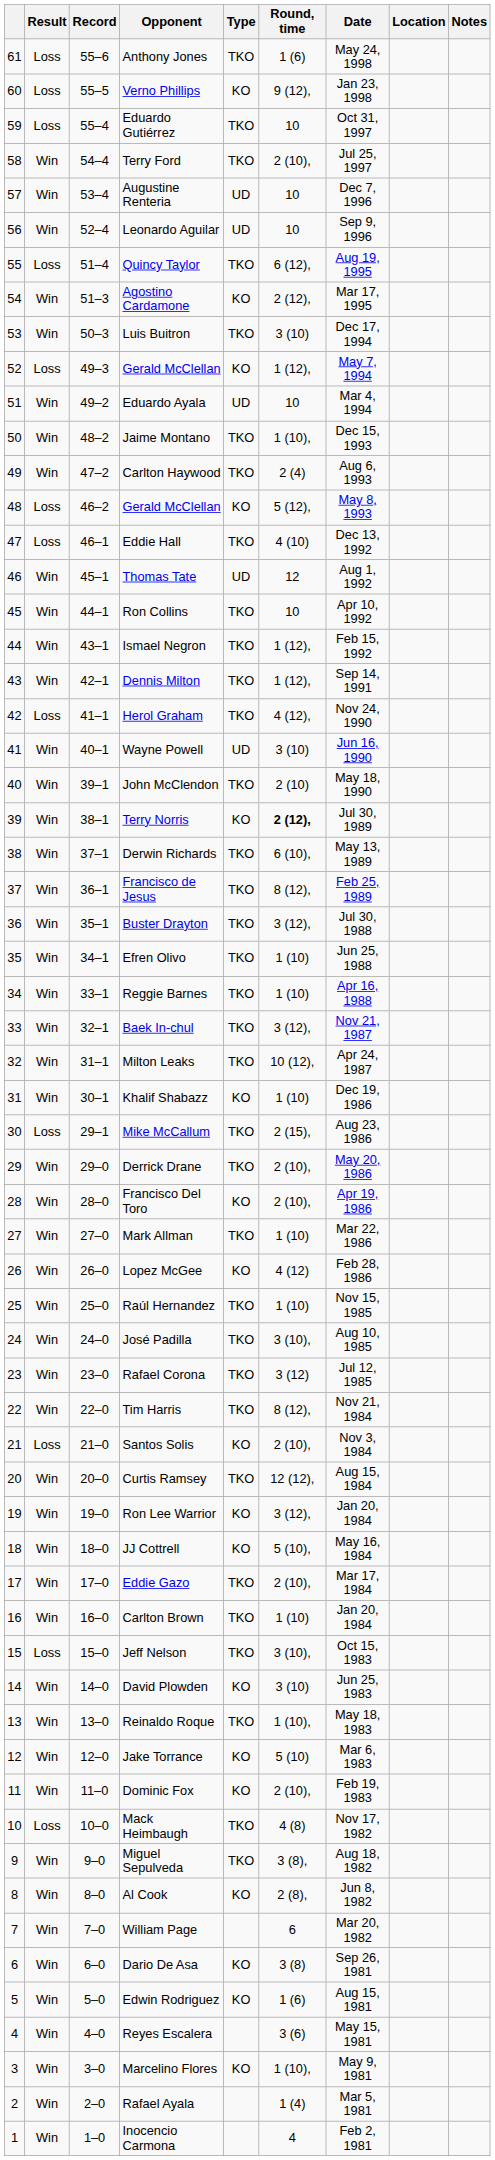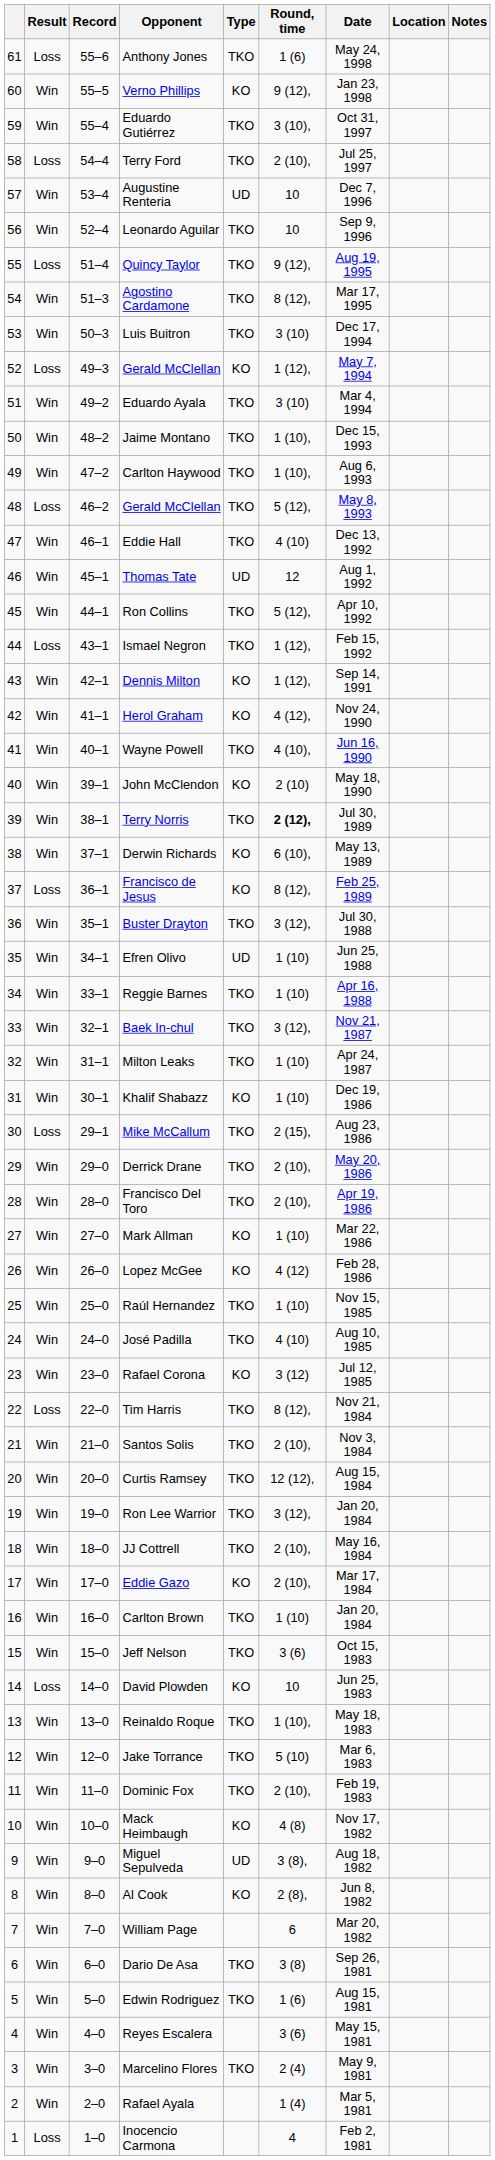Verno Phillips | Result: Loss -> Win
Eduardo Gutiérrez | Result: Loss -> Win
Eduardo Gutiérrez | Round, time: 10 -> 3 (10),
Terry Ford | Result: Win -> Loss
Leonardo Aguilar | Type: UD -> TKO
Quincy Taylor | Round, time: 6 (12), -> 9 (12),
Agostino Cardamone | Type: KO -> TKO
Agostino Cardamone | Round, time: 2 (12), -> 8 (12),
Eduardo Ayala | Type: UD -> TKO
Eduardo Ayala | Round, time: 10 -> 3 (10)
Carlton Haywood | Round, time: 2 (4) -> 1 (10),
48 / Gerald McClellan | Type: KO -> TKO
Eddie Hall | Result: Loss -> Win
Ron Collins | Round, time: 10 -> 5 (12),
Ismael Negron | Result: Win -> Loss
Dennis Milton | Type: TKO -> KO
Herol Graham | Result: Loss -> Win
Herol Graham | Type: TKO -> KO
Wayne Powell | Type: UD -> TKO
Wayne Powell | Round, time: 3 (10) -> 4 (10),
John McClendon | Type: TKO -> KO
Terry Norris | Type: KO -> TKO
Derwin Richards | Type: TKO -> KO
Francisco de Jesus | Result: Win -> Loss
Francisco de Jesus | Type: TKO -> KO
Efren Olivo | Type: TKO -> UD
Milton Leaks | Round, time: 10 (12), -> 1 (10)
Francisco Del Toro | Type: KO -> TKO
Mark Allman | Type: TKO -> KO
José Padilla | Round, time: 3 (10), -> 4 (10)
Rafael Corona | Type: TKO -> KO
Tim Harris | Result: Win -> Loss
Santos Solis | Result: Loss -> Win
Santos Solis | Type: KO -> TKO
Ron Lee Warrior | Type: KO -> TKO
JJ Cottrell | Type: KO -> TKO
JJ Cottrell | Round, time: 5 (10), -> 2 (10),
Eddie Gazo | Type: TKO -> KO
Jeff Nelson | Result: Loss -> Win
Jeff Nelson | Round, time: 3 (10), -> 3 (6)
David Plowden | Result: Win -> Loss
David Plowden | Round, time: 3 (10) -> 10
Jake Torrance | Type: KO -> TKO
Dominic Fox | Type: KO -> TKO
Mack Heimbaugh | Result: Loss -> Win
Mack Heimbaugh | Type: TKO -> KO
Miguel Sepulveda | Type: TKO -> UD
Dario De Asa | Type: KO -> TKO
Edwin Rodriguez | Type: KO -> TKO
Marcelino Flores | Type: KO -> TKO
Marcelino Flores | Round, time: 1 (10), -> 2 (4)
Inocencio Carmona | Result: Win -> Loss
